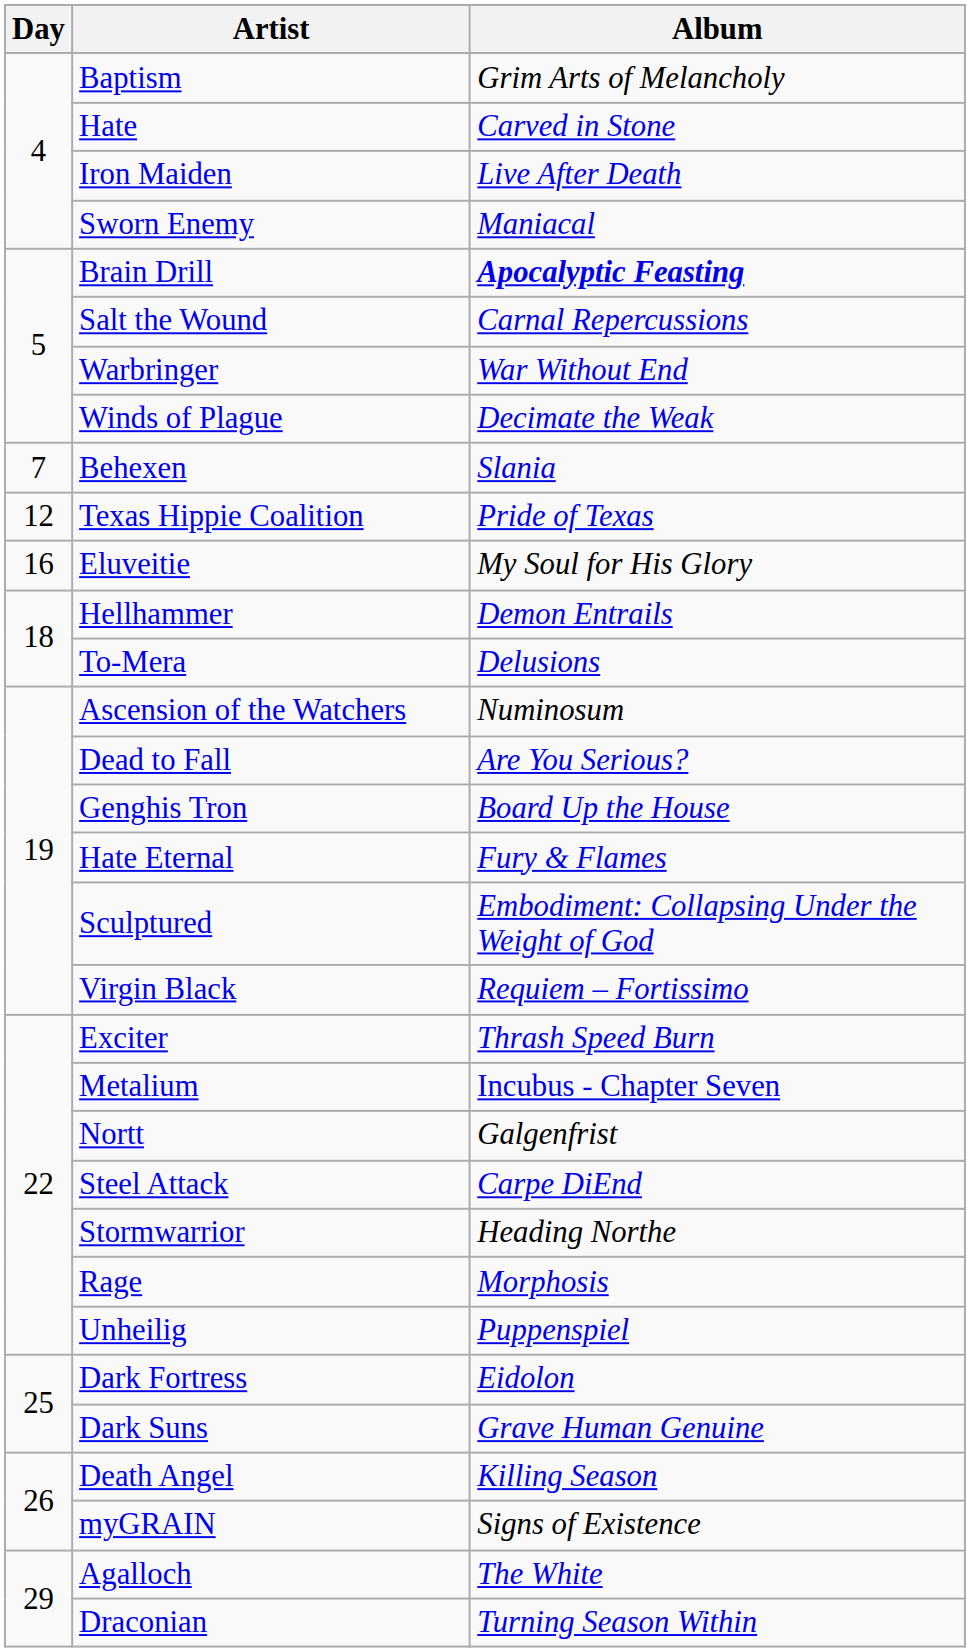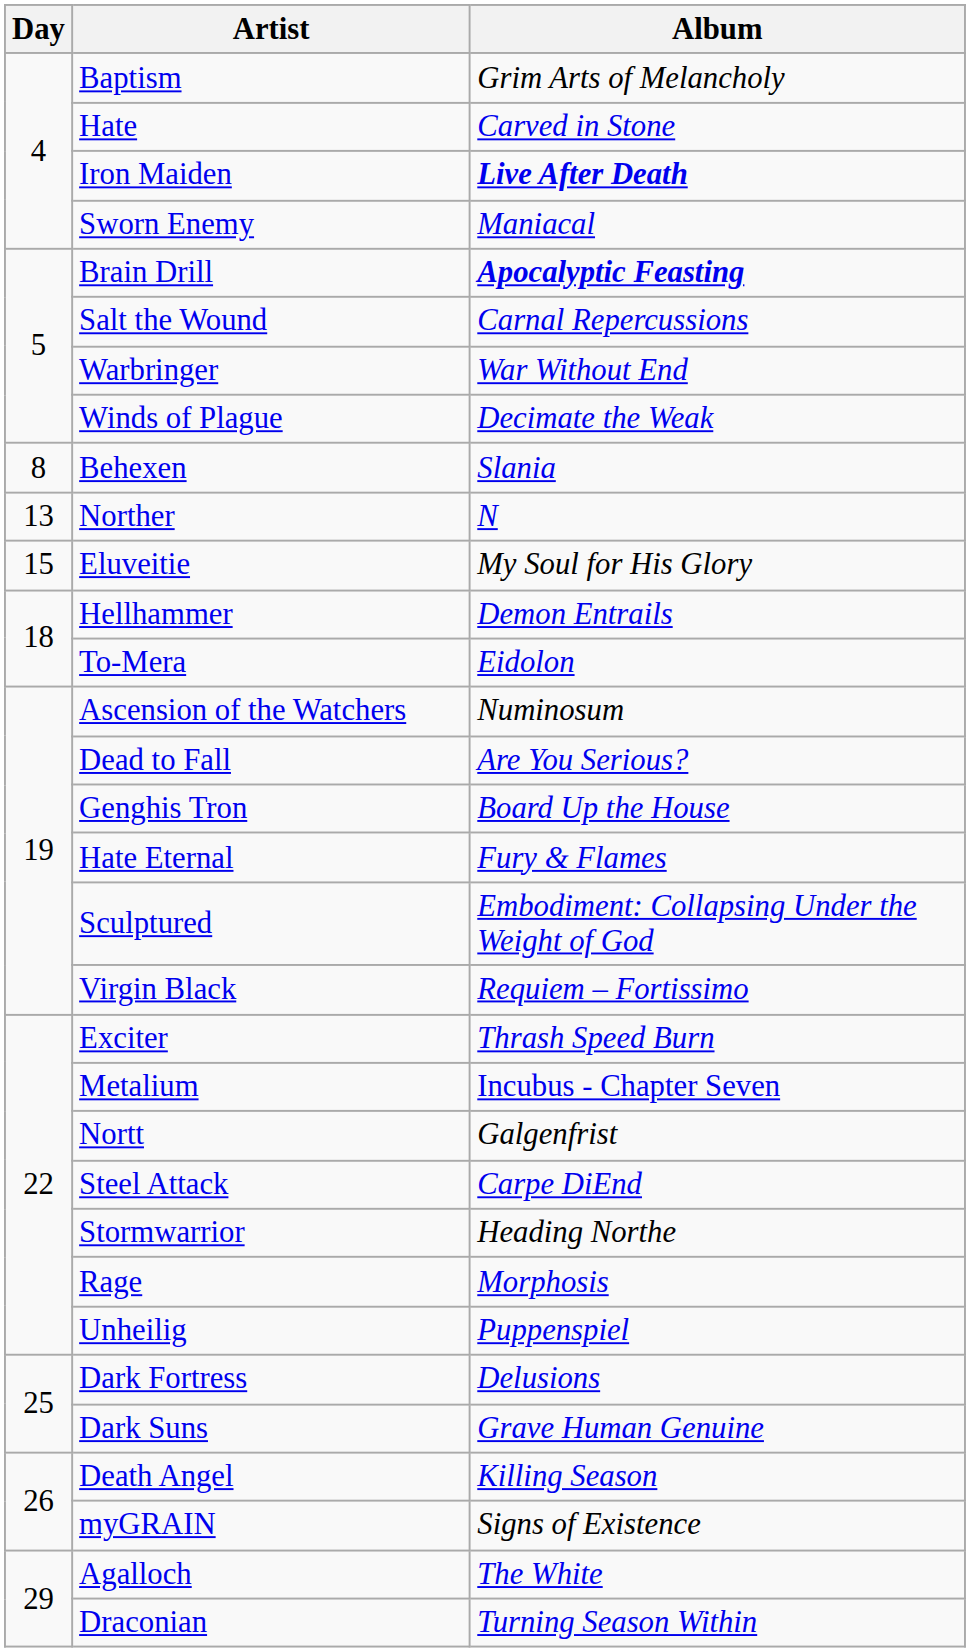Iron Maiden | Album: normal -> bold
Behexen | Day: 7 -> 8
- row: 12 | Texas Hippie Coalition | Pride of Texas
+ row: 13 | Norther | N
Eluveitie | Day: 16 -> 15
To-Mera | Album: Delusions -> Eidolon
Dark Fortress | Album: Eidolon -> Delusions
